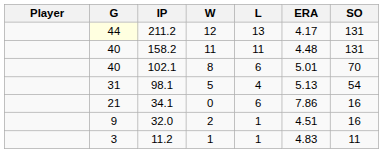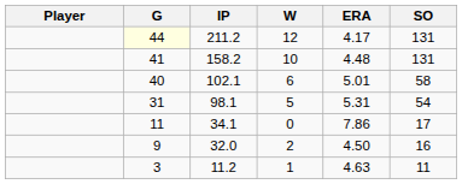- column: L | 13 | 11 | 6 | 4 | 6 | 1 | 1
158.2 | G: 40 -> 41
158.2 | W: 11 -> 10
102.1 | W: 8 -> 6
102.1 | SO: 70 -> 58
98.1 | ERA: 5.13 -> 5.31
34.1 | G: 21 -> 11
34.1 | SO: 16 -> 17
32.0 | ERA: 4.51 -> 4.50
11.2 | ERA: 4.83 -> 4.63
